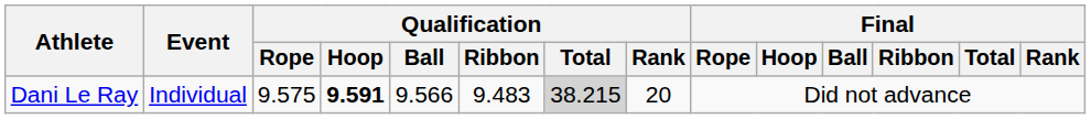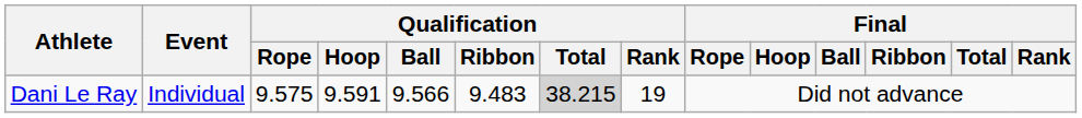Dani Le Ray | Qualification / Hoop: bold -> normal
Dani Le Ray | Qualification / Rank: 20 -> 19
